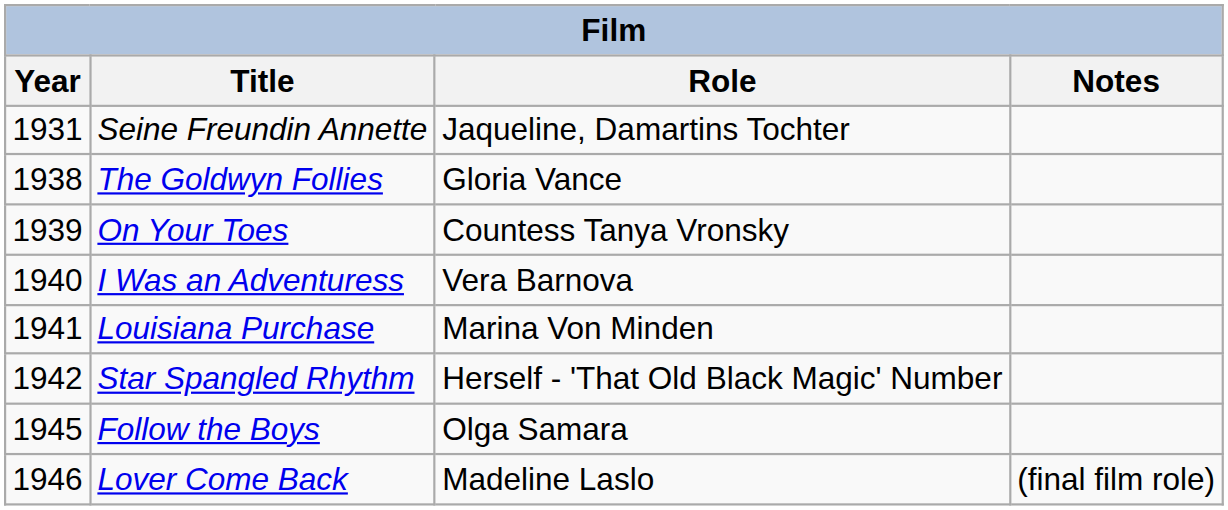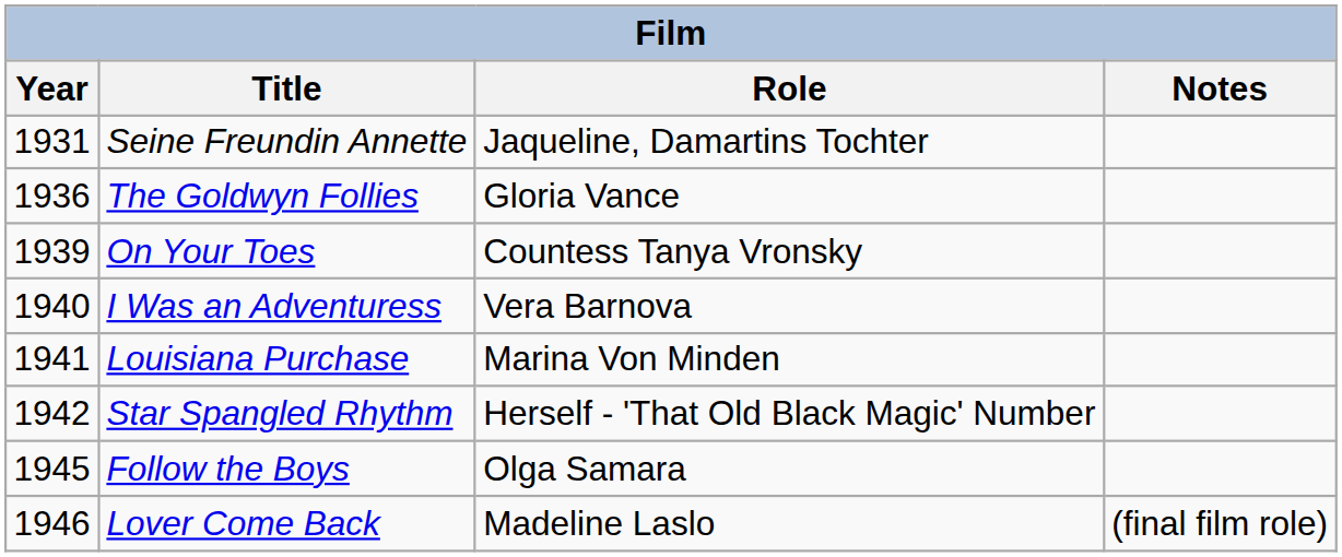The Goldwyn Follies | Year: 1938 -> 1936
